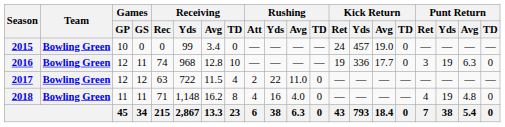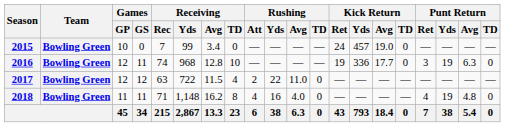2015 | Receiving / Rec: 0 -> 7
